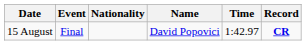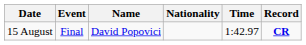columns swapped: Name <-> Nationality
